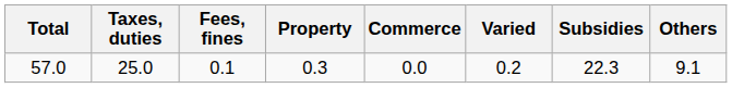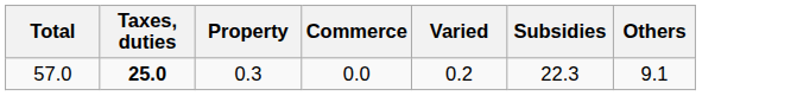- column: Fees, fines | 0.1
57.0 | Taxes, duties: normal -> bold
